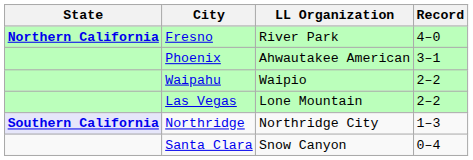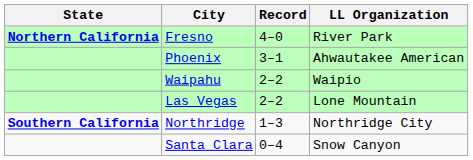columns swapped: LL Organization <-> Record
Northridge | State: lavender background -> no background
